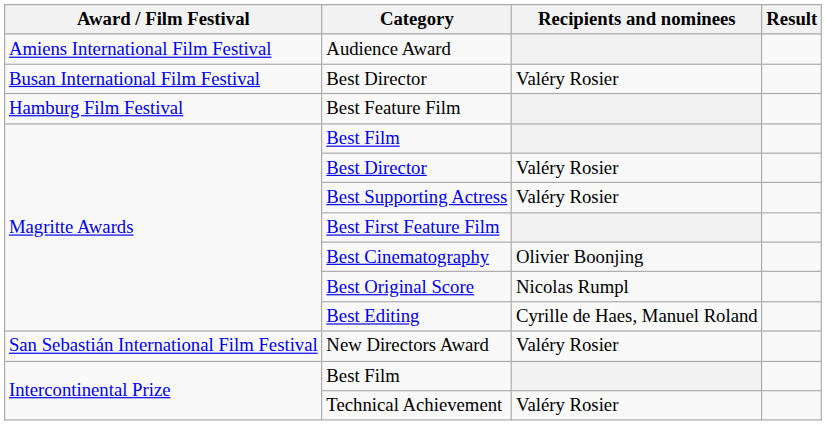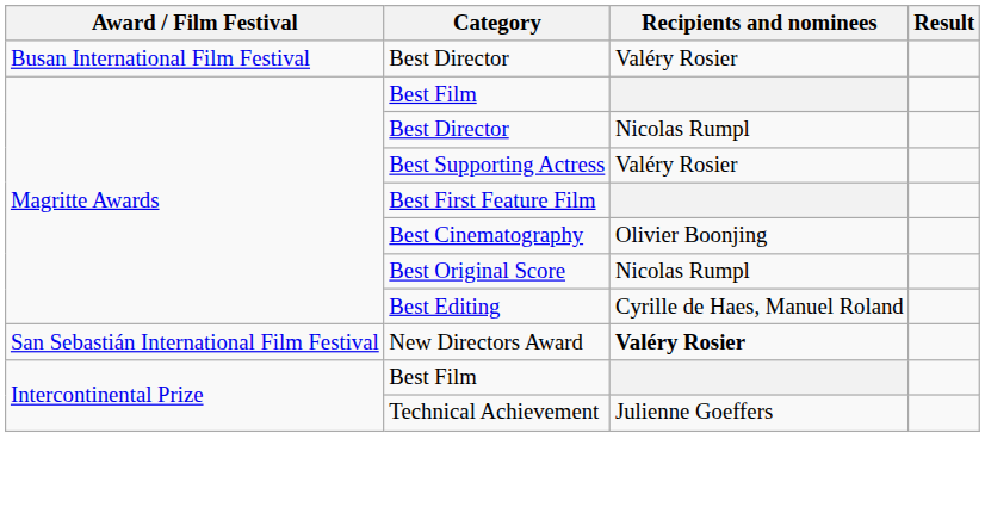- row: Amiens International Film Festival | Audience Award
- row: Hamburg Film Festival | Best Feature Film
Magritte Awards / Best Director | Recipients and nominees: Valéry Rosier -> Nicolas Rumpl
New Directors Award | Recipients and nominees: normal -> bold
Technical Achievement | Recipients and nominees: Valéry Rosier -> Julienne Goeffers
